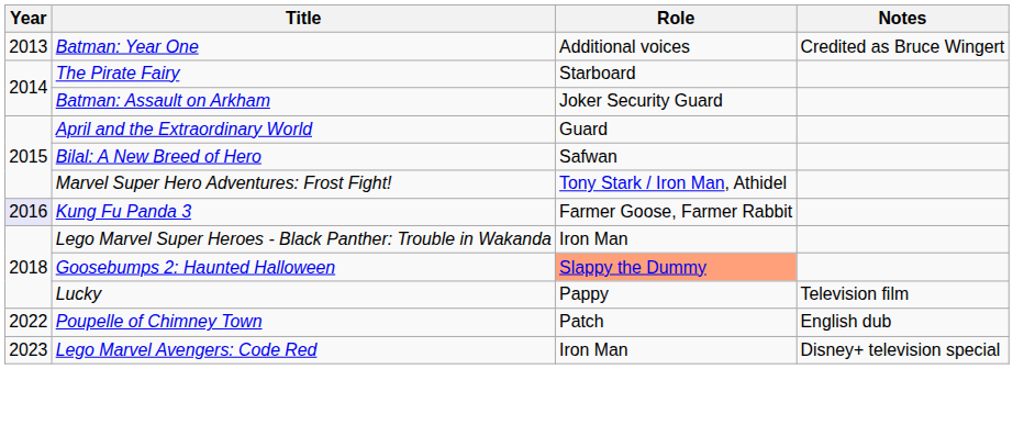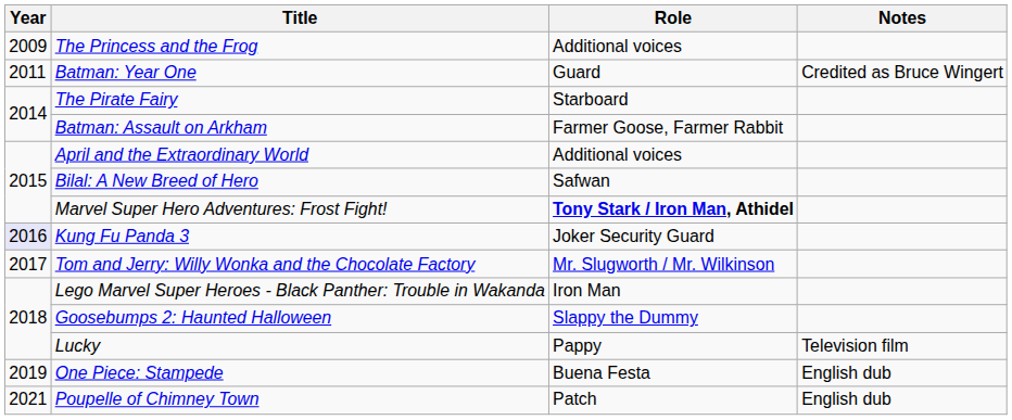+ row: 2009 | The Princess and the Frog | Additional voices
Batman: Year One | Year: 2013 -> 2011
Batman: Year One | Role: Additional voices -> Guard
Batman: Assault on Arkham | Role: Joker Security Guard -> Farmer Goose, Farmer Rabbit
April and the Extraordinary World | Role: Guard -> Additional voices
Marvel Super Hero Adventures: Frost Fight! | Role: normal -> bold
Kung Fu Panda 3 | Role: Farmer Goose, Farmer Rabbit -> Joker Security Guard
+ row: 2017 | Tom and Jerry: Willy Wonka and the Chocolate Factory | Mr. Slugworth / Mr. Wilkinson
Goosebumps 2: Haunted Halloween | Role: lightsalmon background -> no background
+ row: 2019 | One Piece: Stampede | Buena Festa | English dub
Poupelle of Chimney Town | Year: 2022 -> 2021
- row: 2023 | Lego Marvel Avengers: Code Red | Iron Man | Disney+ television special
